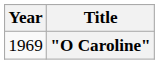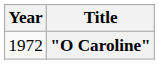"O Caroline" | Year: 1969 -> 1972
